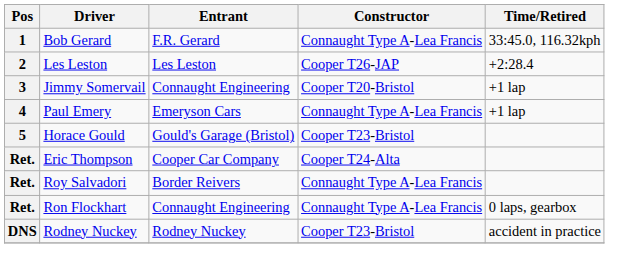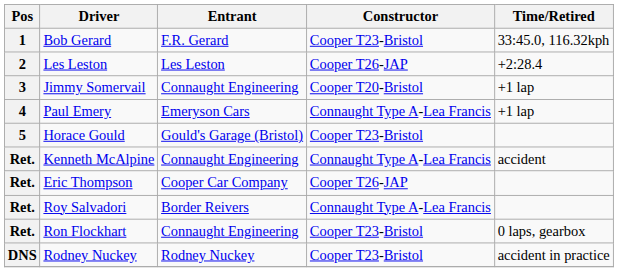Bob Gerard | Constructor: Connaught Type A-Lea Francis -> Cooper T23-Bristol
+ row: Ret. | Kenneth McAlpine | Connaught Engineering | Connaught Type A-Lea Francis | accident
Eric Thompson | Constructor: Cooper T24-Alta -> Cooper T26-JAP
Ron Flockhart | Constructor: Connaught Type A-Lea Francis -> Cooper T23-Bristol
